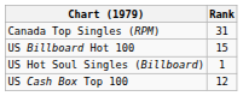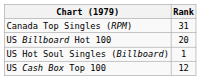US Billboard Hot 100 | Rank: 15 -> 20
